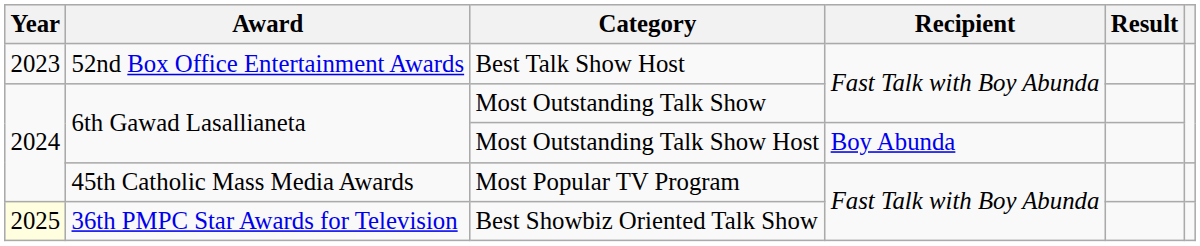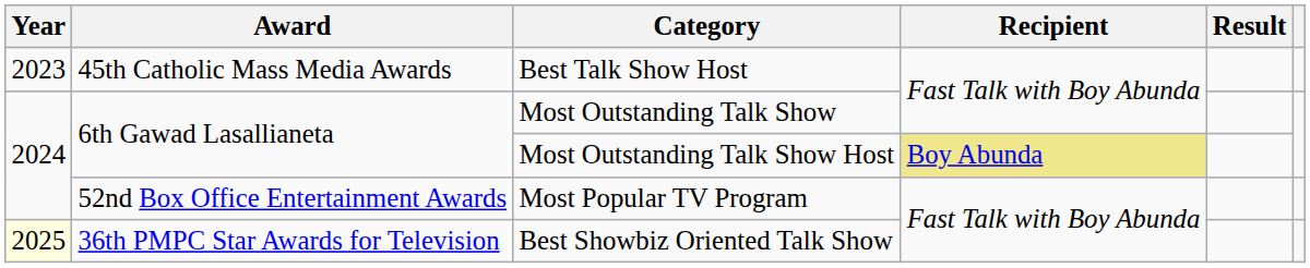Best Talk Show Host | Award: 52nd Box Office Entertainment Awards -> 45th Catholic Mass Media Awards
Most Outstanding Talk Show Host | Recipient: no background -> khaki background
Most Popular TV Program | Award: 45th Catholic Mass Media Awards -> 52nd Box Office Entertainment Awards
